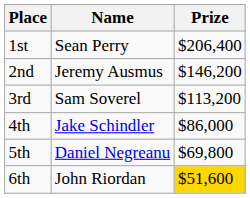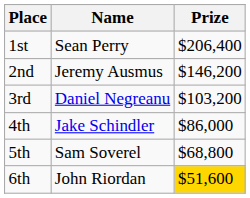3rd | Name: Sam Soverel -> Daniel Negreanu
3rd | Prize: $113,200 -> $103,200
5th | Name: Daniel Negreanu -> Sam Soverel
5th | Prize: $69,800 -> $68,800
